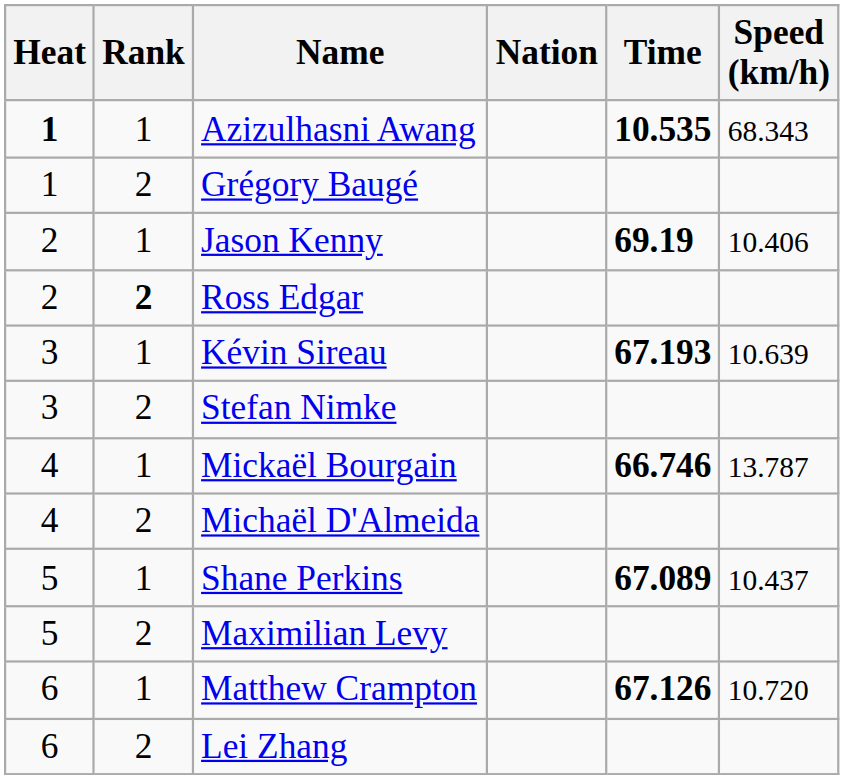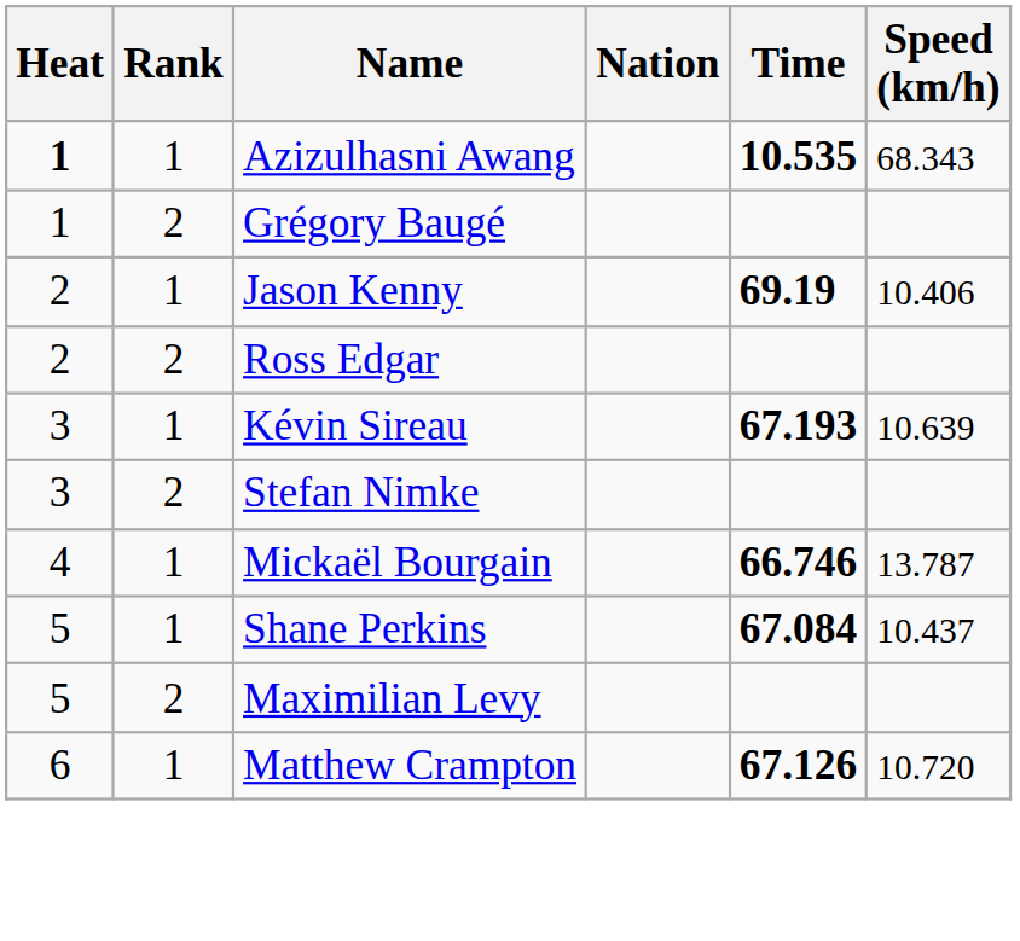Ross Edgar | Rank: bold -> normal
- row: 4 | 2 | Michaël D'Almeida
Shane Perkins | Time: 67.089 -> 67.084
- row: 6 | 2 | Lei Zhang
